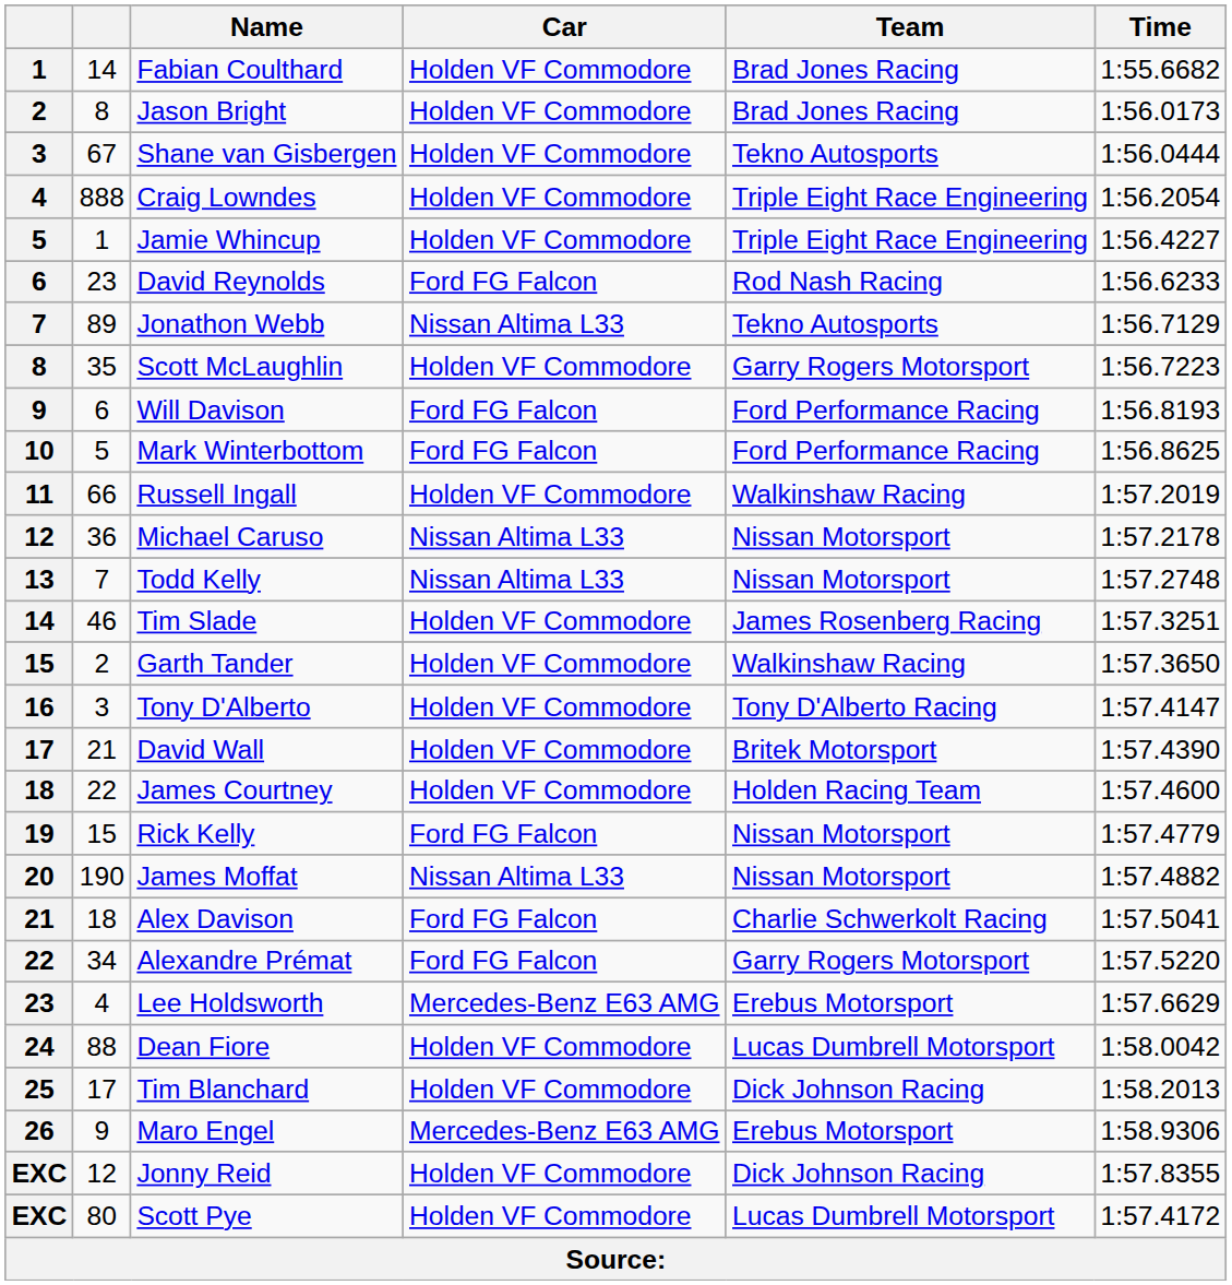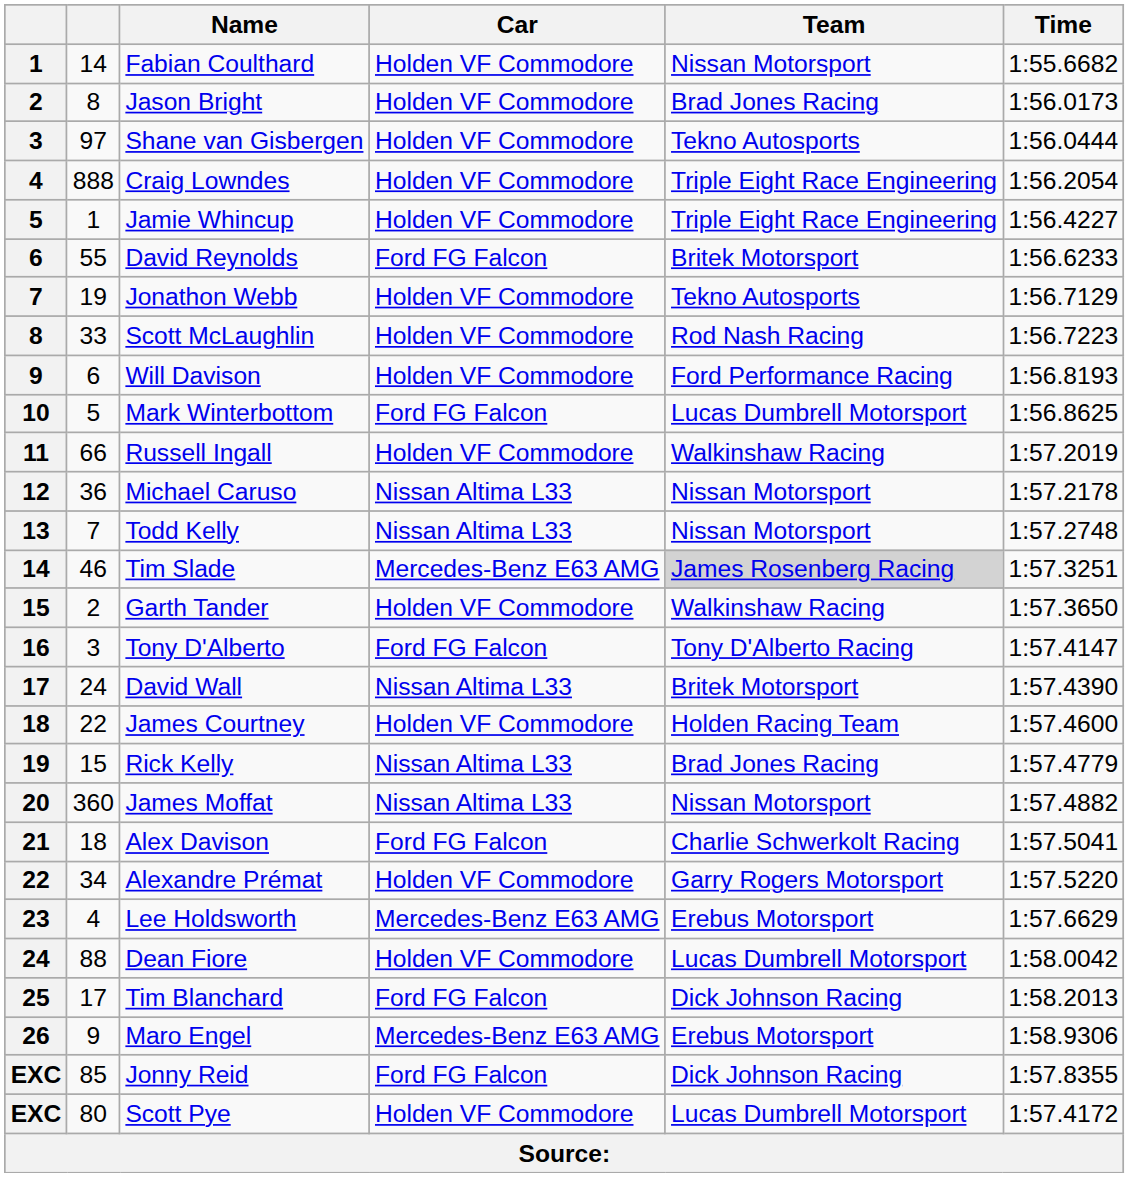Fabian Coulthard | Team: Brad Jones Racing -> Nissan Motorsport
Shane van Gisbergen | column 2: 67 -> 97
David Reynolds | column 2: 23 -> 55
David Reynolds | Team: Rod Nash Racing -> Britek Motorsport
Jonathon Webb | column 2: 89 -> 19
Jonathon Webb | Car: Nissan Altima L33 -> Holden VF Commodore
Scott McLaughlin | column 2: 35 -> 33
Scott McLaughlin | Team: Garry Rogers Motorsport -> Rod Nash Racing
Will Davison | Car: Ford FG Falcon -> Holden VF Commodore
Mark Winterbottom | Team: Ford Performance Racing -> Lucas Dumbrell Motorsport
Tim Slade | Car: Holden VF Commodore -> Mercedes-Benz E63 AMG
Tim Slade | Team: no background -> lightgrey background
Tony D'Alberto | Car: Holden VF Commodore -> Ford FG Falcon
David Wall | column 2: 21 -> 24
David Wall | Car: Holden VF Commodore -> Nissan Altima L33
Rick Kelly | Car: Ford FG Falcon -> Nissan Altima L33
Rick Kelly | Team: Nissan Motorsport -> Brad Jones Racing
James Moffat | column 2: 190 -> 360
Alexandre Prémat | Car: Ford FG Falcon -> Holden VF Commodore
Tim Blanchard | Car: Holden VF Commodore -> Ford FG Falcon
Jonny Reid | column 2: 12 -> 85
Jonny Reid | Car: Holden VF Commodore -> Ford FG Falcon
